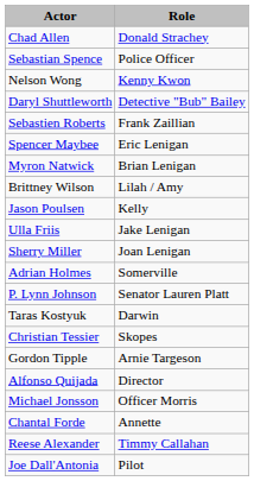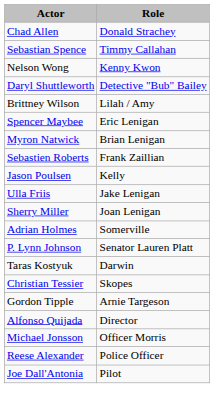Sebastian Spence | Role: Police Officer -> Timmy Callahan
rows swapped: Brittney Wilson <-> Sebastien Roberts
- row: Chantal Forde | Annette
Reese Alexander | Role: Timmy Callahan -> Police Officer
